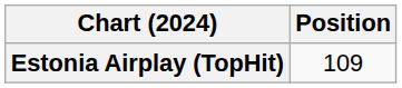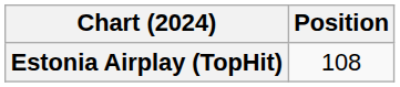Estonia Airplay (TopHit) | Position: 109 -> 108
